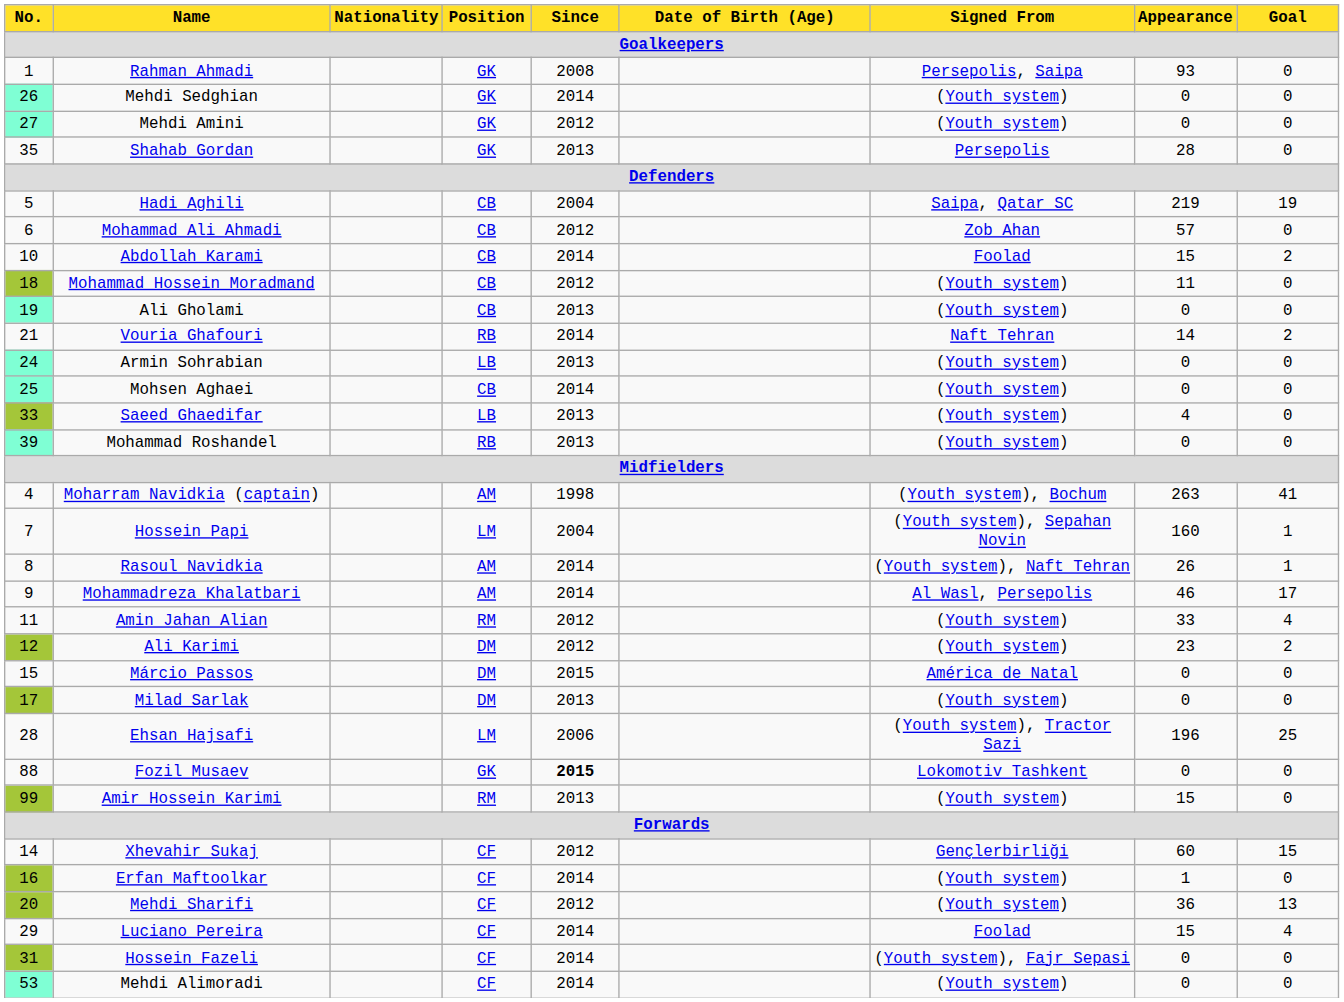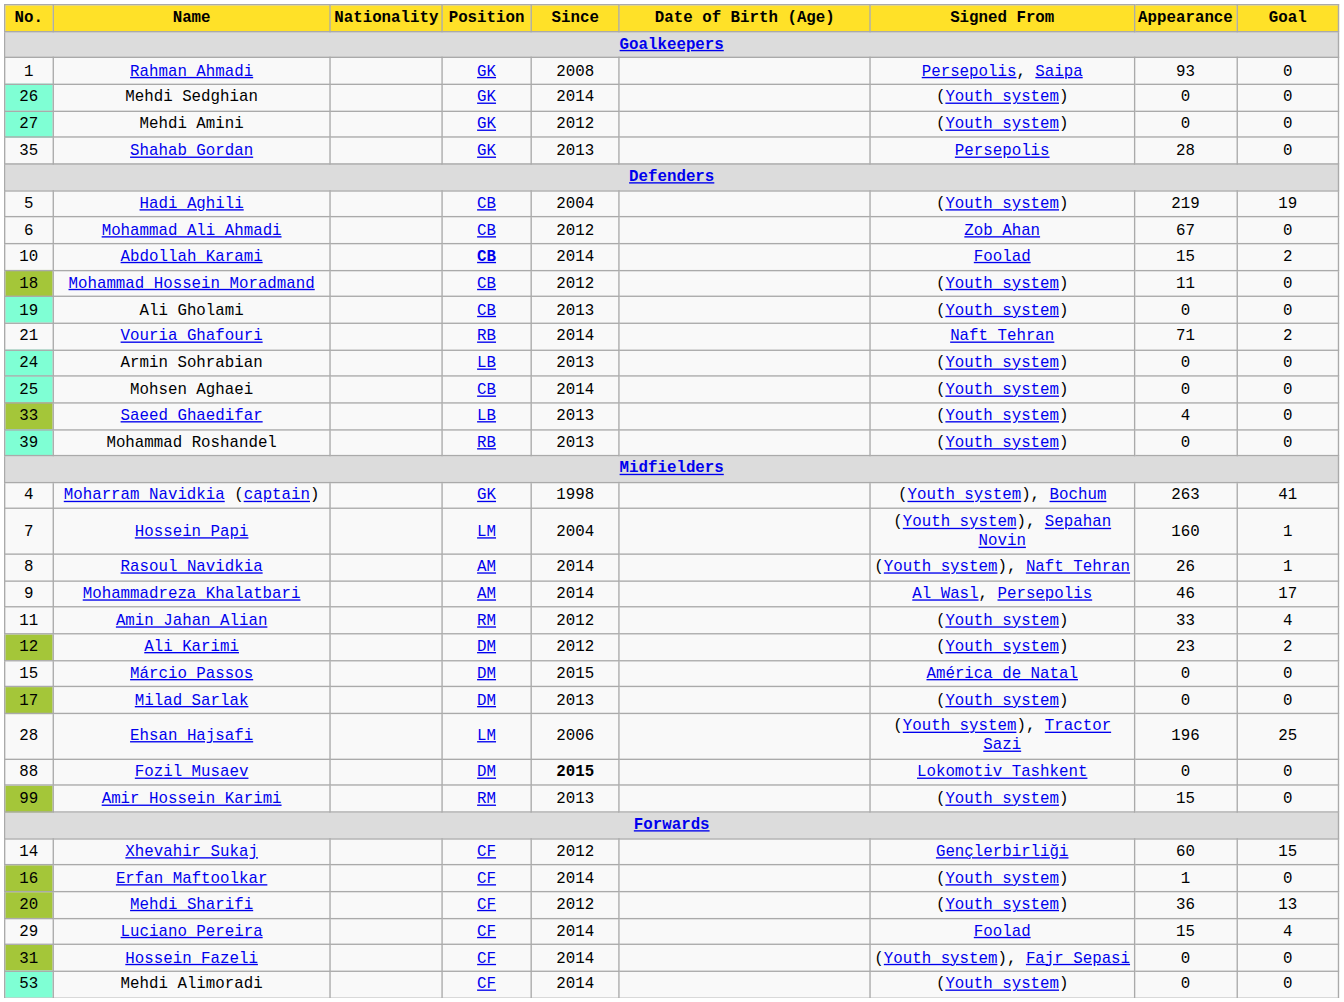Hadi Aghili | Signed From / Goalkeepers: Saipa, Qatar SC -> (Youth system)
Mohammad Ali Ahmadi | Appearance / Goalkeepers: 57 -> 67
Abdollah Karami | Position / Goalkeepers: normal -> bold
Vouria Ghafouri | Appearance / Goalkeepers: 14 -> 71
Moharram Navidkia (captain) | Position / Goalkeepers: AM -> GK
Fozil Musaev | Position / Goalkeepers: GK -> DM
